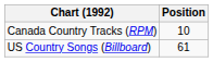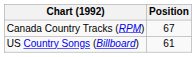Canada Country Tracks (RPM) | Position: 10 -> 67
